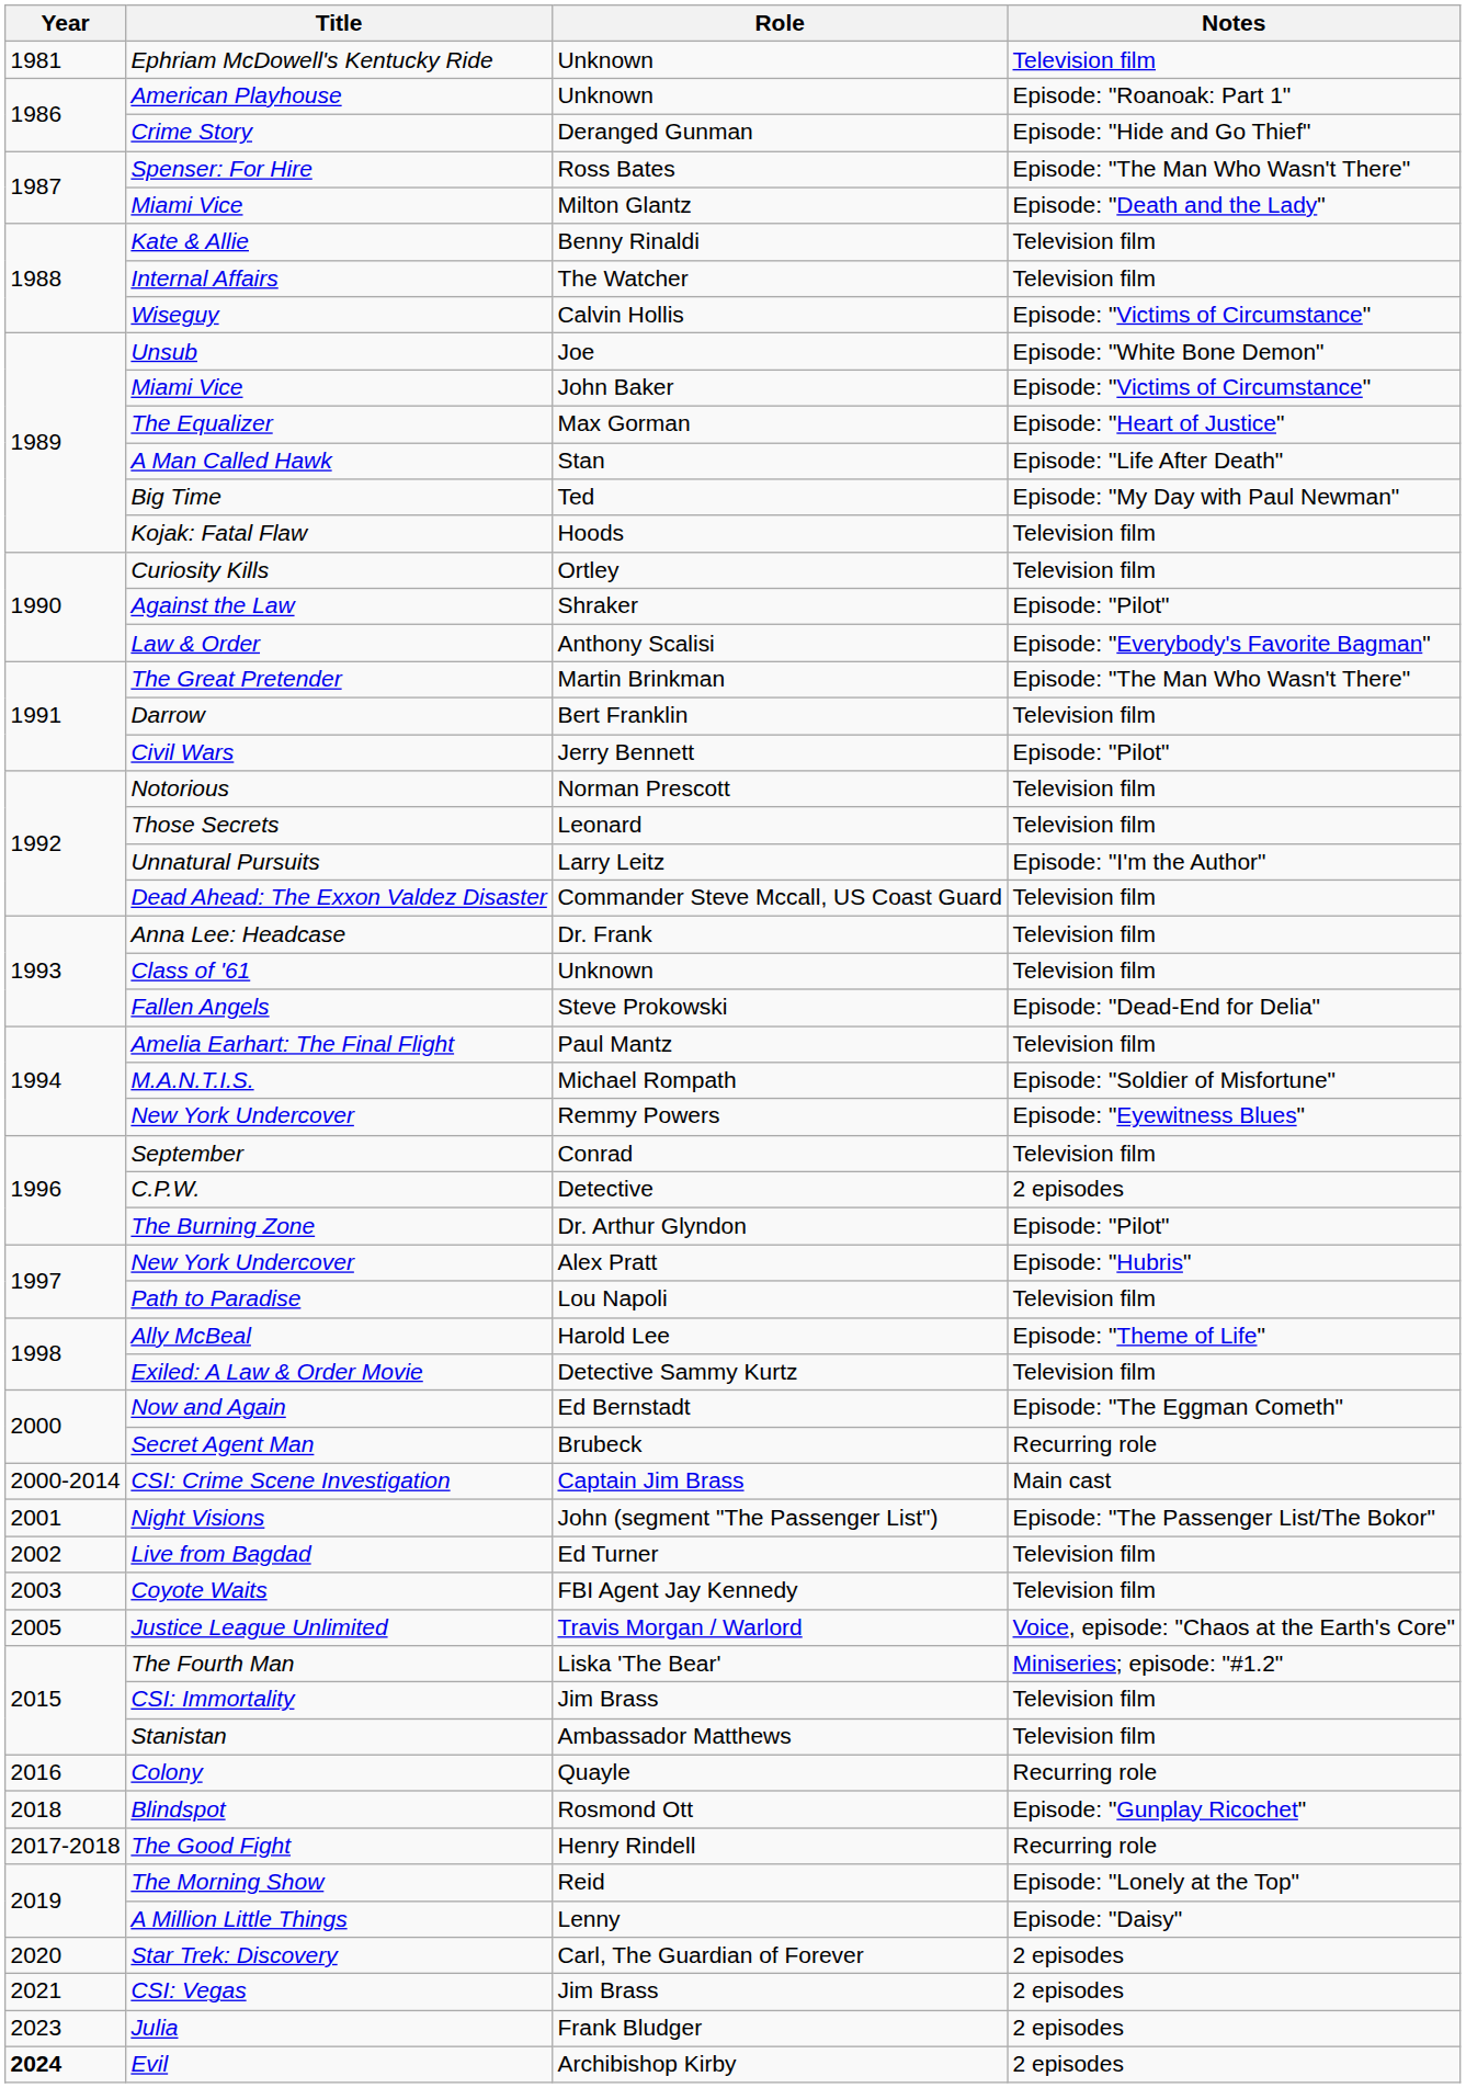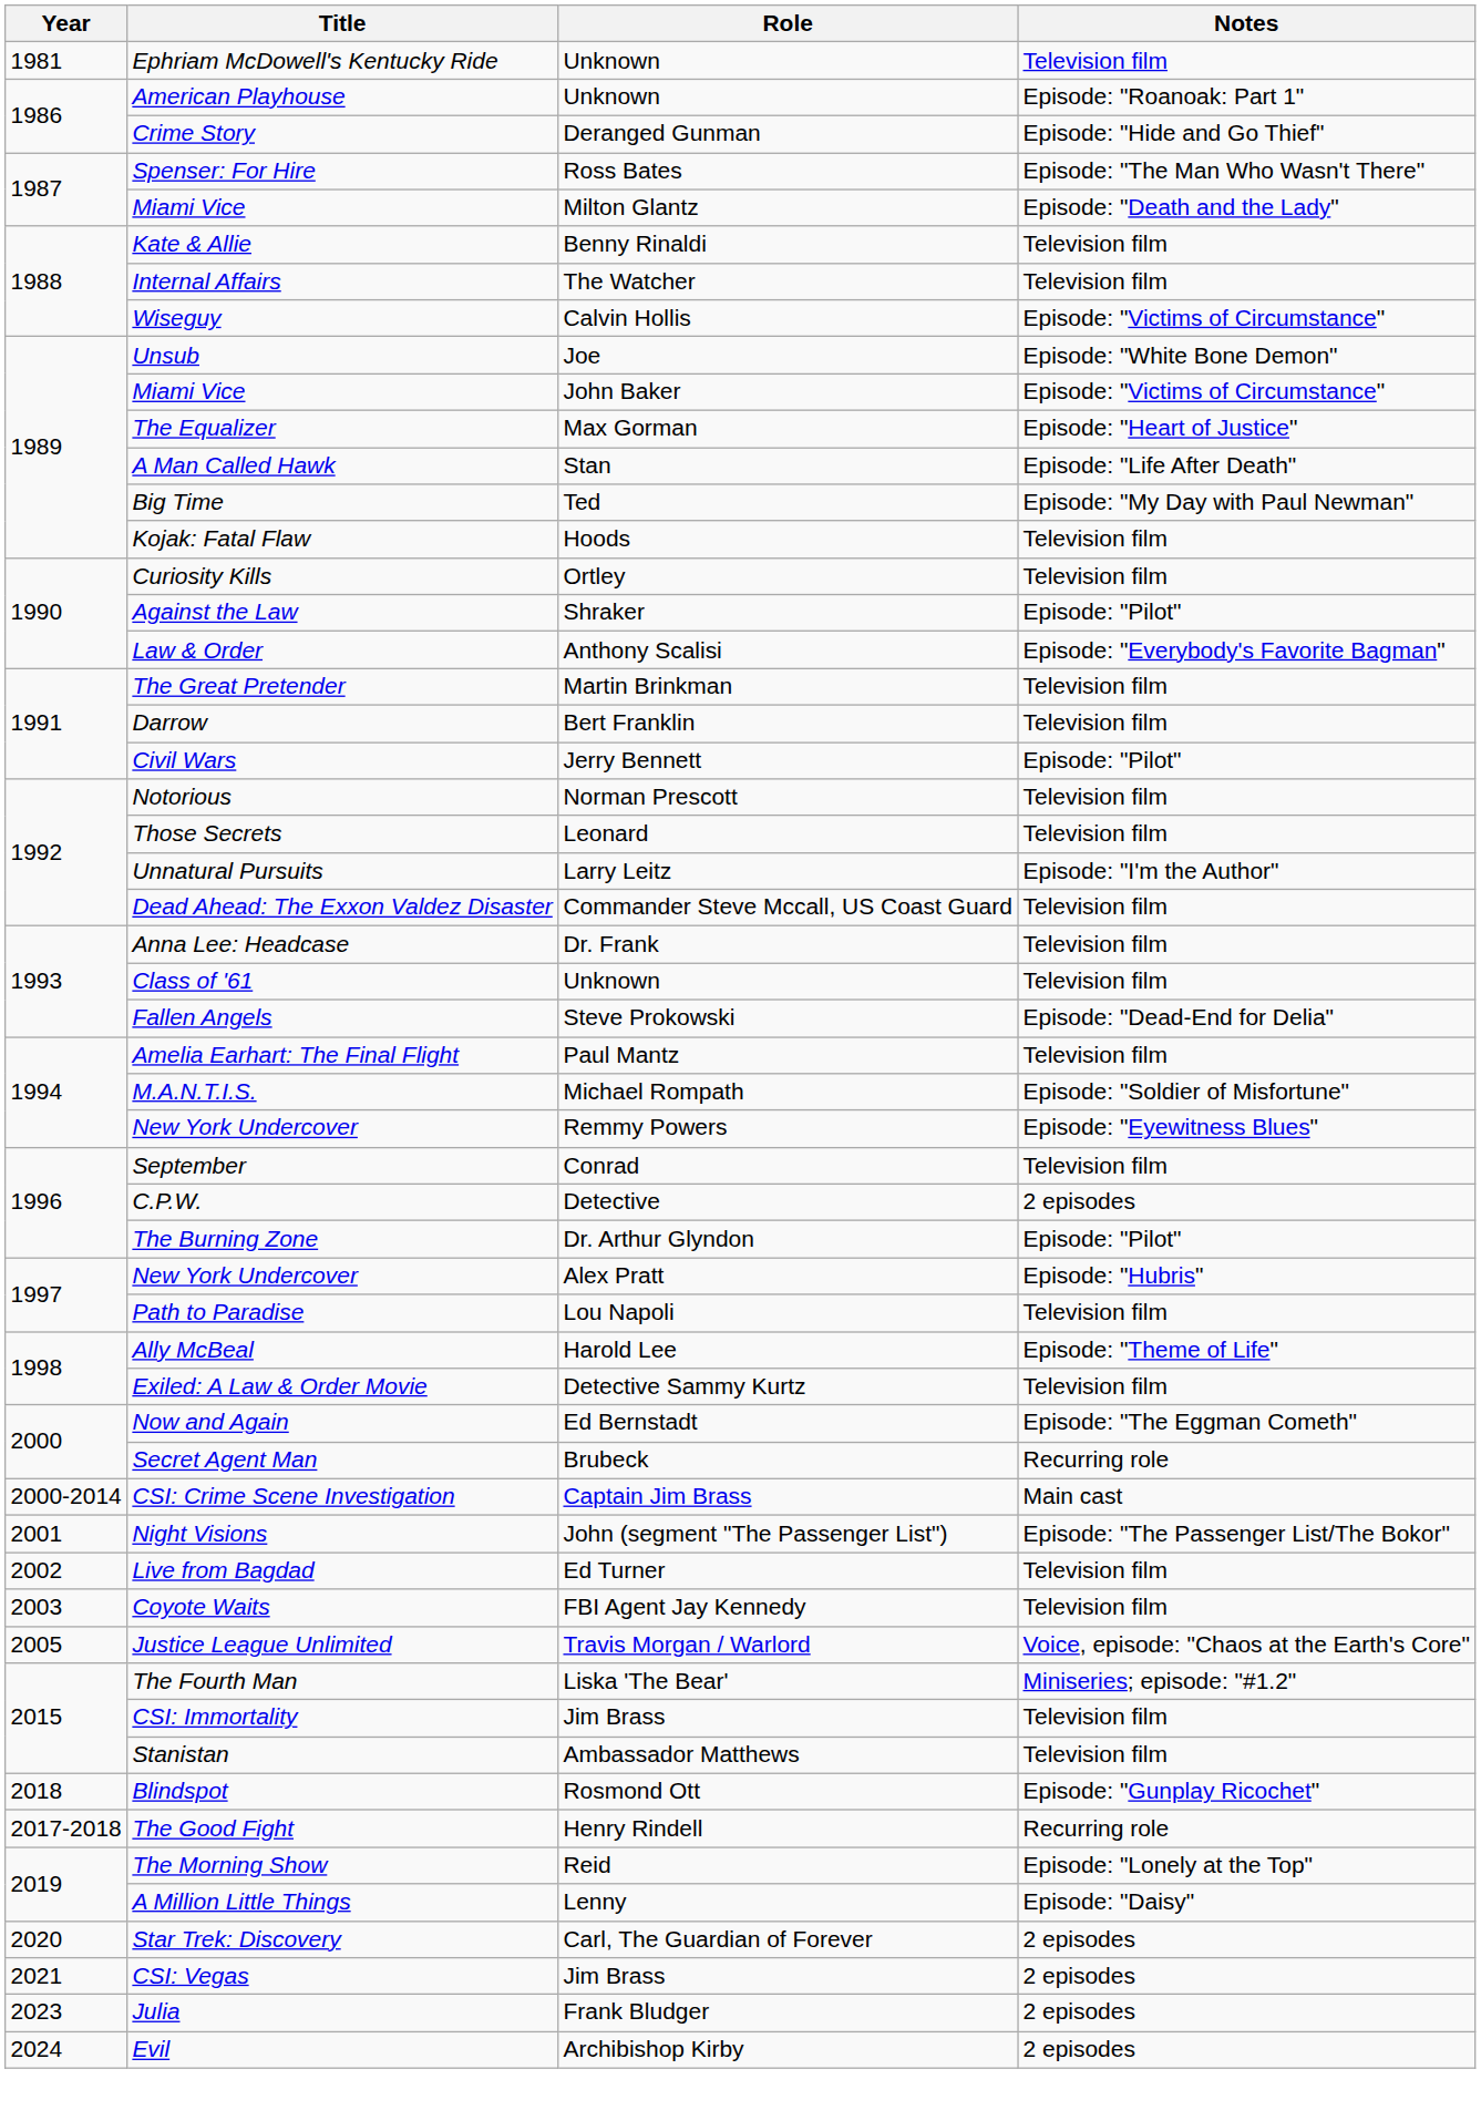The Great Pretender | Notes: Episode: "The Man Who Wasn't There" -> Television film
- row: 2016 | Colony | Quayle | Recurring role
Evil | Year: bold -> normal
